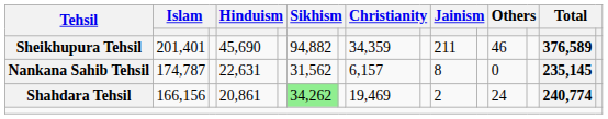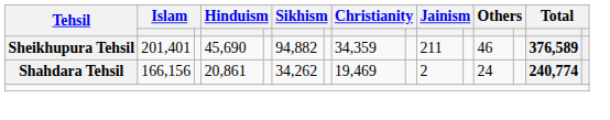- row: Nankana Sahib Tehsil | 174,787 | 22,631 | 31,562 | 6,157 | 8 | 0 | 235,145
Shahdara Tehsil | column 6: lightgreen background -> no background
